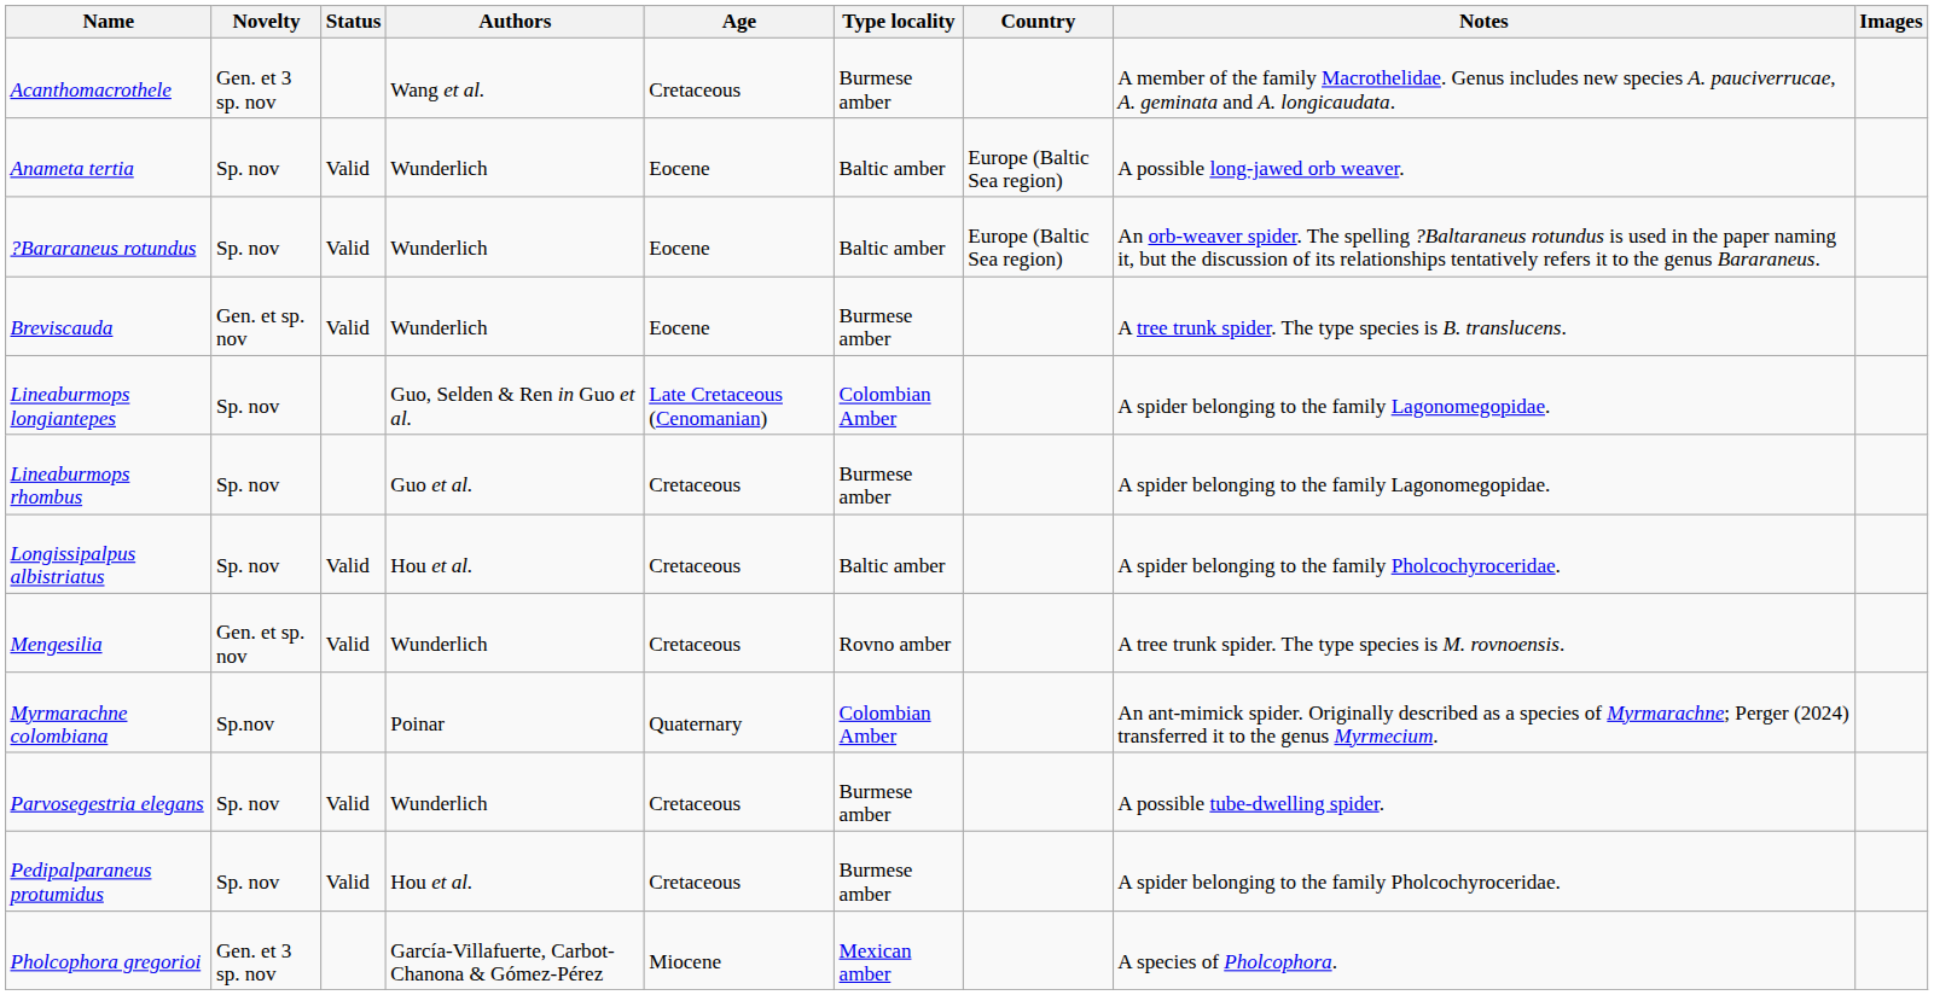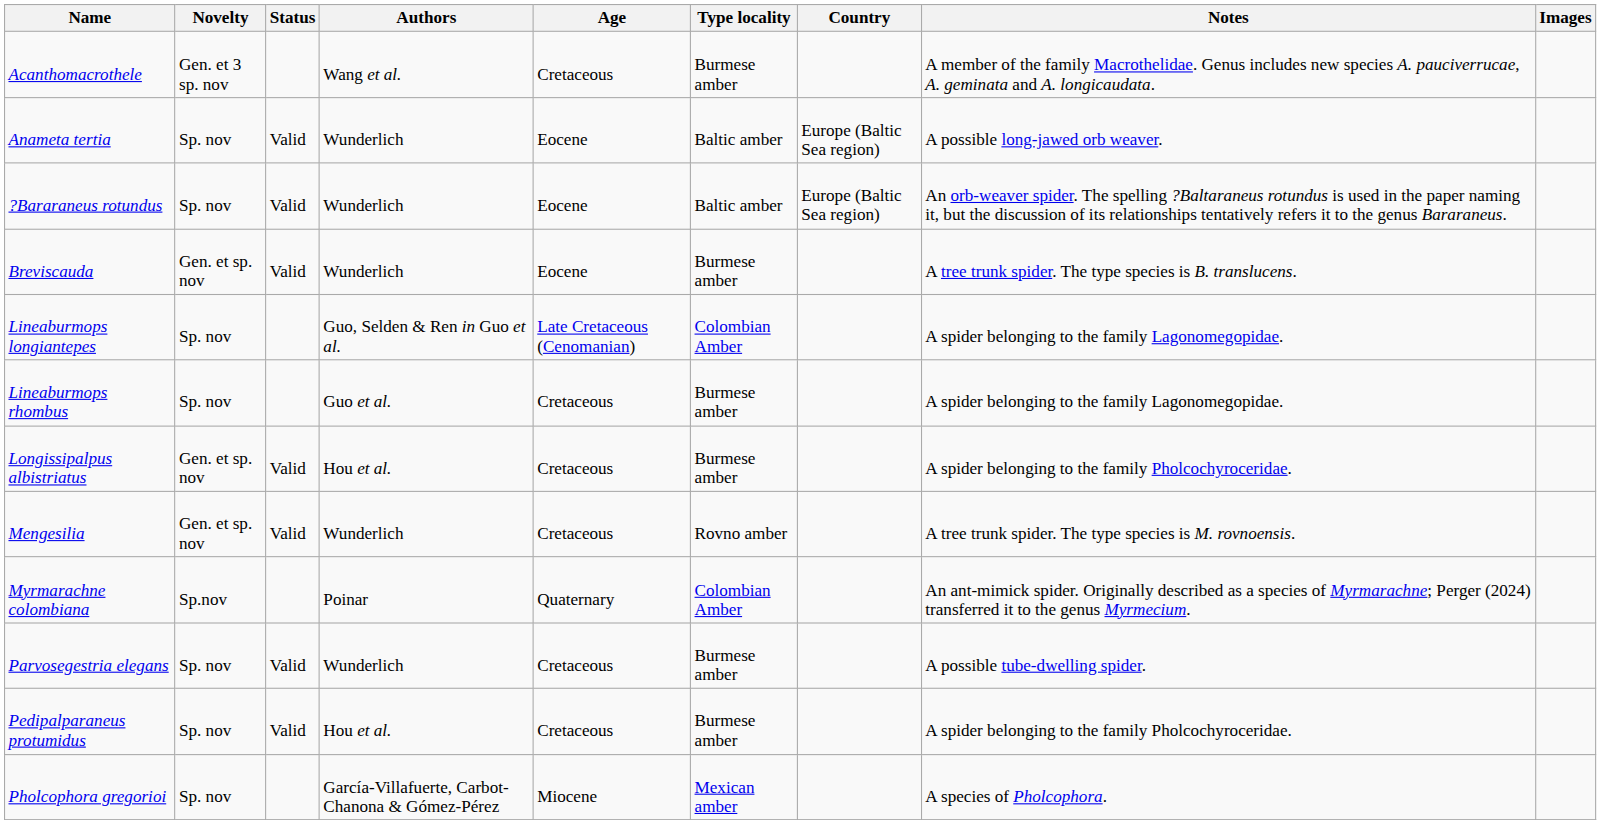Longissipalpus albistriatus | Novelty: Sp. nov -> Gen. et sp. nov
Longissipalpus albistriatus | Type locality: Baltic amber -> Burmese amber
Pholcophora gregorioi | Novelty: Gen. et 3 sp. nov -> Sp. nov
